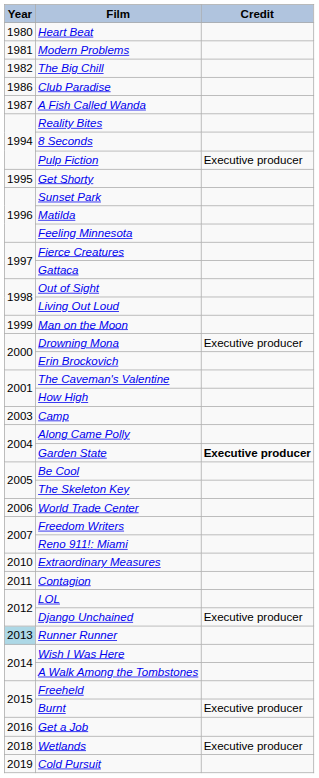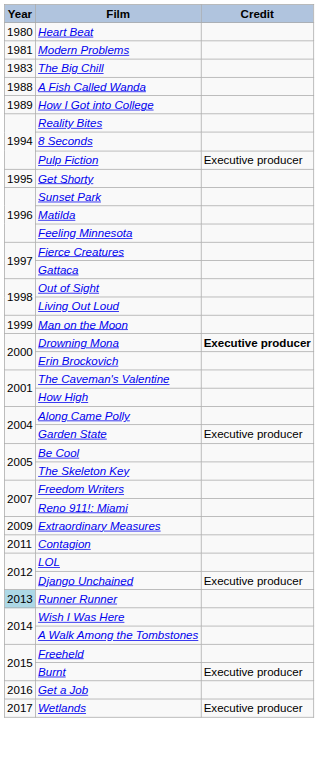The Big Chill | Year: 1982 -> 1983
- row: 1986 | Club Paradise
A Fish Called Wanda | Year: 1987 -> 1988
+ row: 1989 | How I Got into College
Drowning Mona | Credit: normal -> bold
- row: 2003 | Camp
Garden State | Credit: bold -> normal
- row: 2006 | World Trade Center
Extraordinary Measures | Year: 2010 -> 2009
Wetlands | Year: 2018 -> 2017
- row: 2019 | Cold Pursuit
